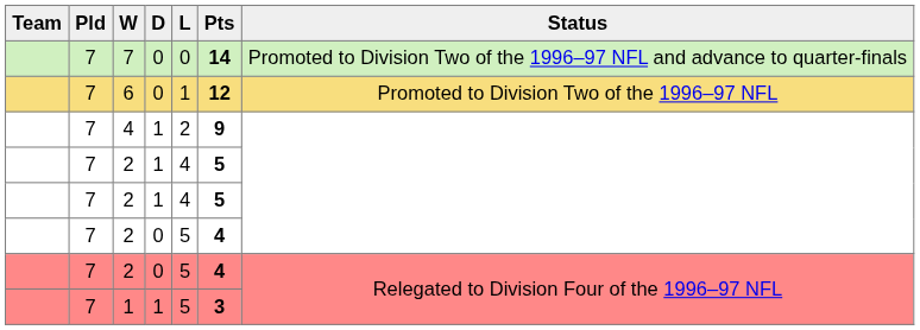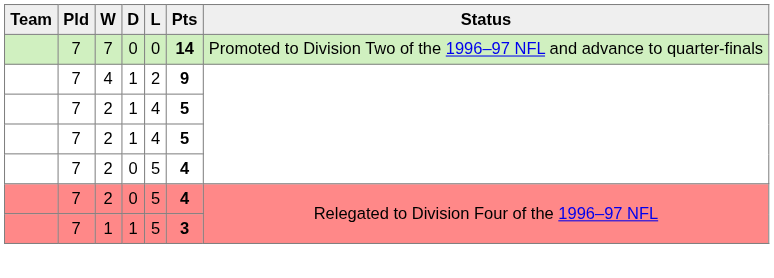- row: 7 | 6 | 0 | 1 | 12 | Promoted to Division Two of the 1996–97 NFL
